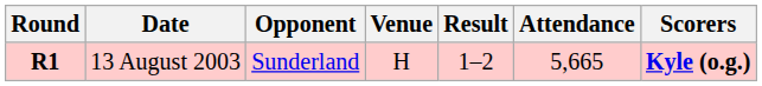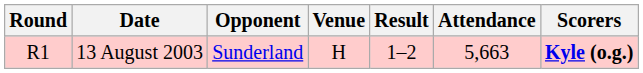13 August 2003 | Round: bold -> normal
13 August 2003 | Attendance: 5,665 -> 5,663
